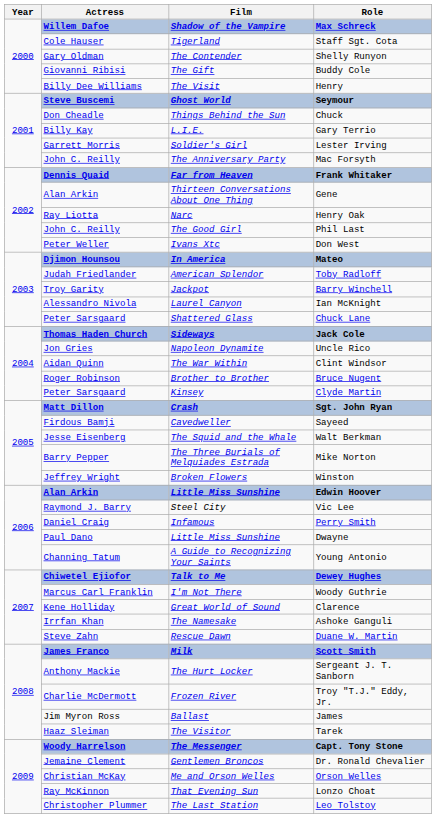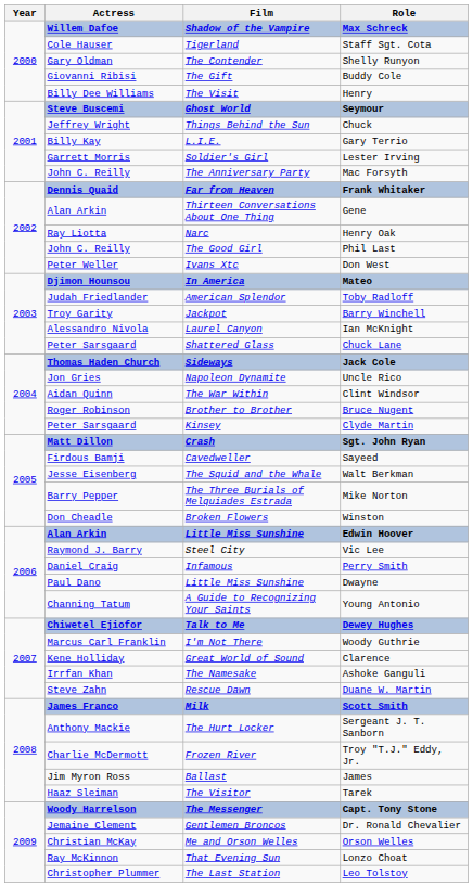Chuck | Actress: Don Cheadle -> Jeffrey Wright
Winston | Actress: Jeffrey Wright -> Don Cheadle
